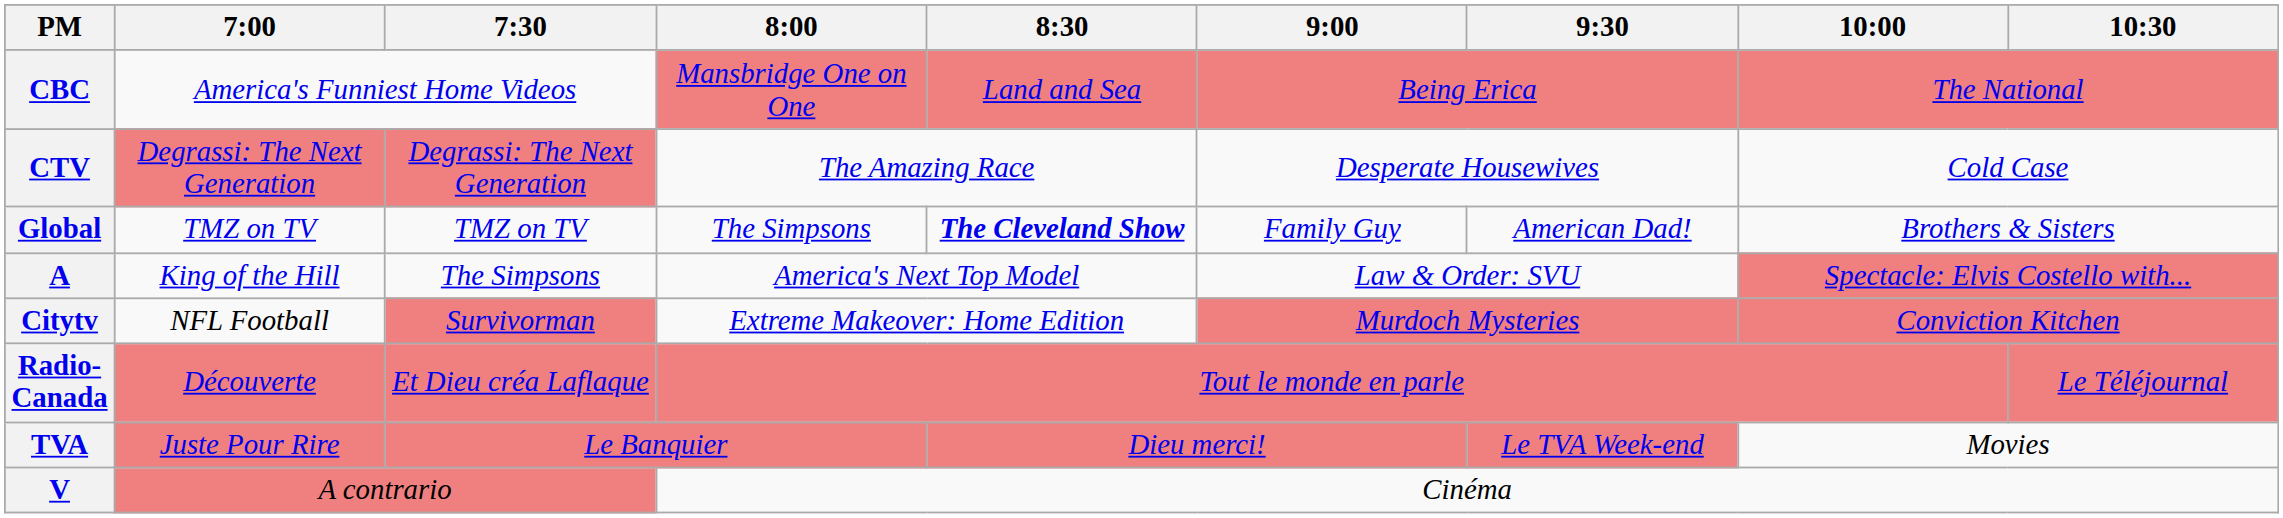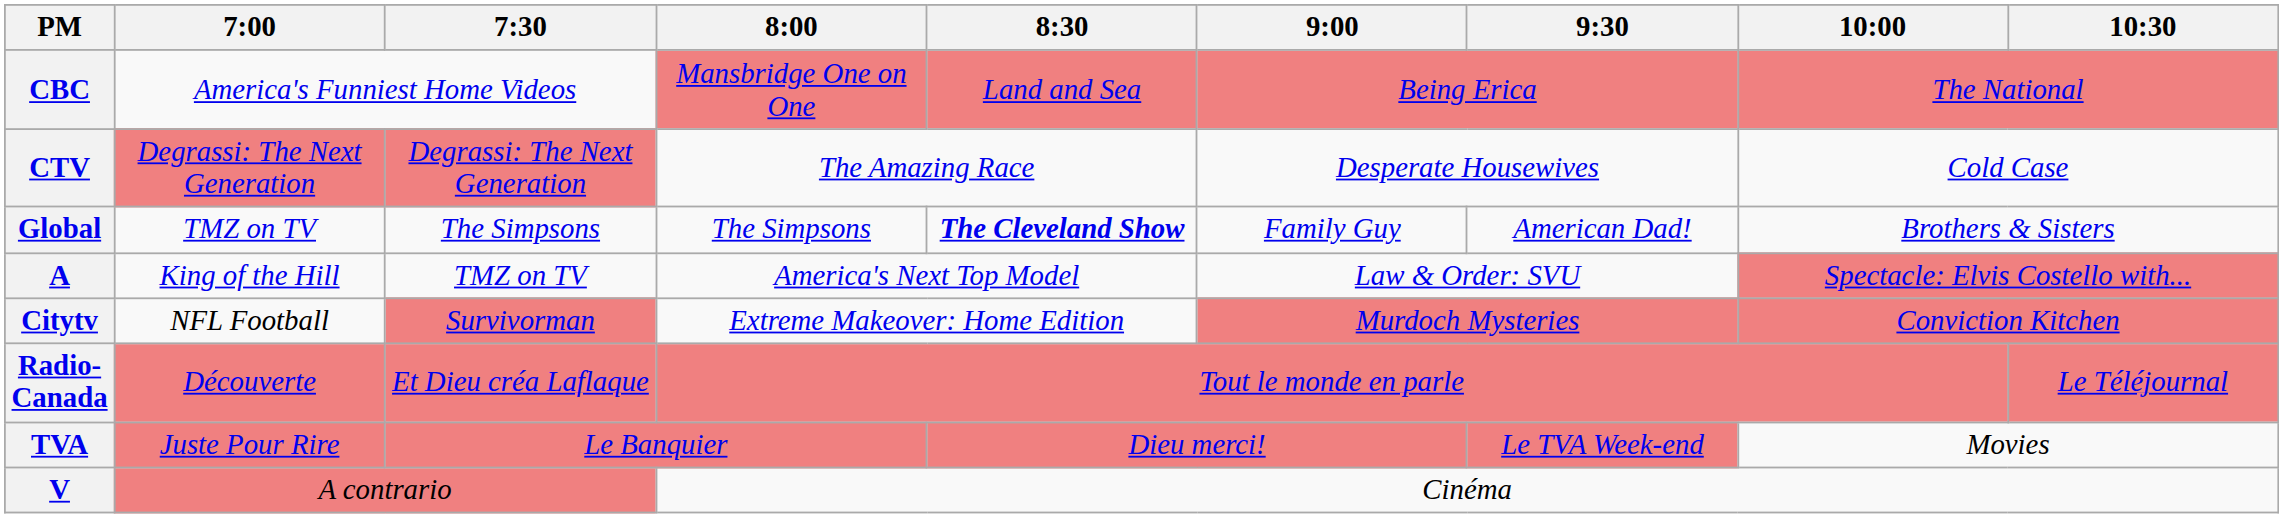Global | 7:30: TMZ on TV -> The Simpsons
A | 7:30: The Simpsons -> TMZ on TV
